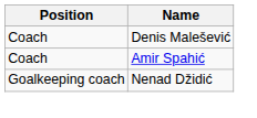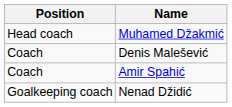+ row: Head coach | Muhamed Džakmić
